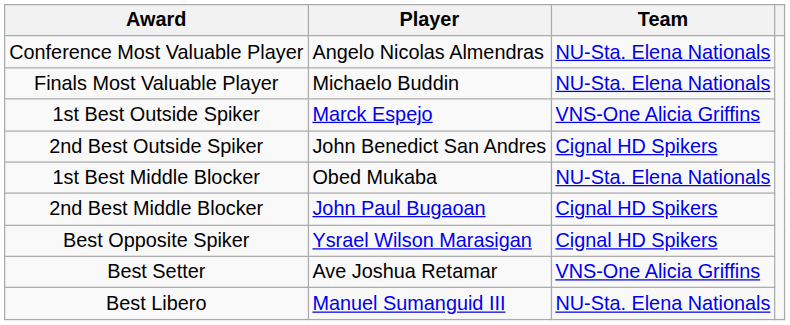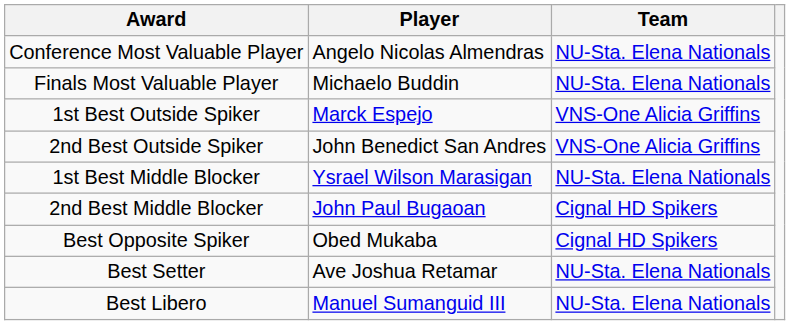2nd Best Outside Spiker | Team: Cignal HD Spikers -> VNS-One Alicia Griffins
1st Best Middle Blocker | Player: Obed Mukaba -> Ysrael Wilson Marasigan
Best Opposite Spiker | Player: Ysrael Wilson Marasigan -> Obed Mukaba
Best Setter | Team: VNS-One Alicia Griffins -> NU-Sta. Elena Nationals
